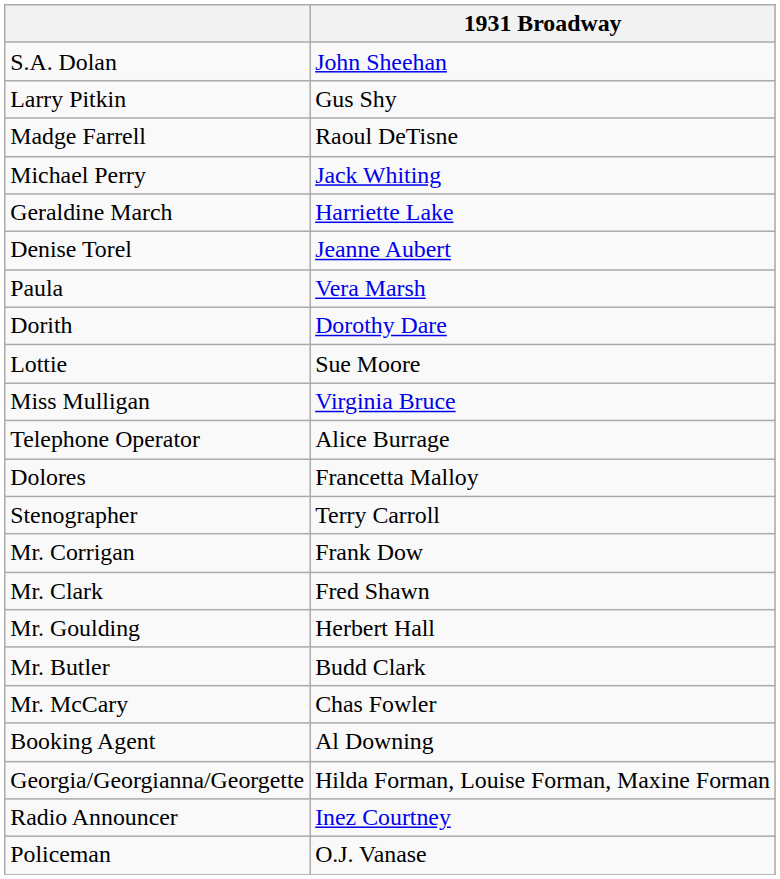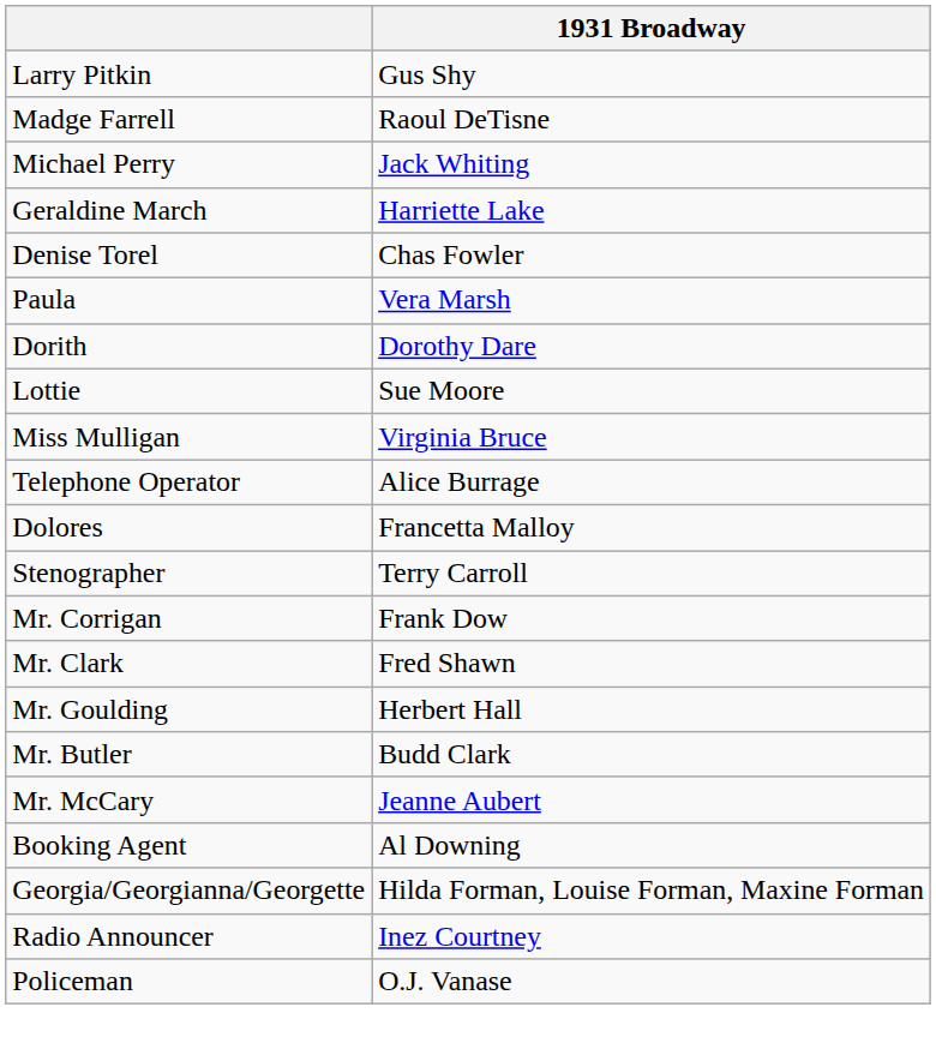- row: S.A. Dolan | John Sheehan
Denise Torel | 1931 Broadway: Jeanne Aubert -> Chas Fowler
Mr. McCary | 1931 Broadway: Chas Fowler -> Jeanne Aubert
